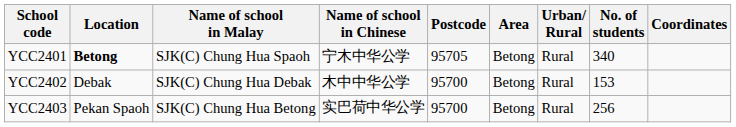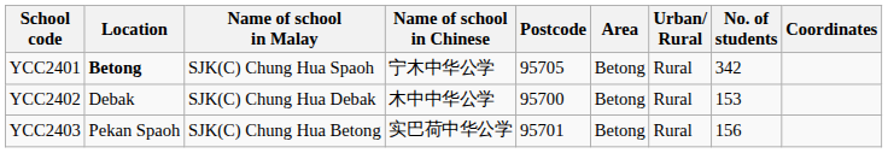YCC2401 | No. of students: 340 -> 342
YCC2403 | Postcode: 95700 -> 95701
YCC2403 | No. of students: 256 -> 156
